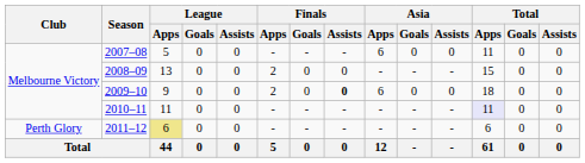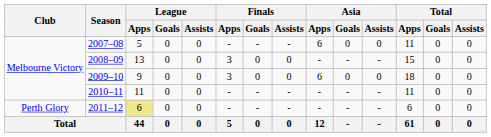2008–09 | Finals / Apps: 2 -> 3
2009–10 | Finals / Apps: 2 -> 3
2009–10 | Finals / Assists: bold -> normal
2010–11 | Total / Apps: lavender background -> no background
